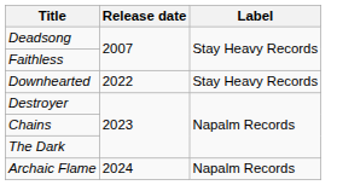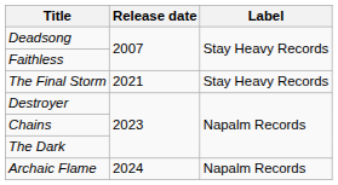+ row: The Final Storm | 2021 | Stay Heavy Records
- row: Downhearted | 2022 | Stay Heavy Records
